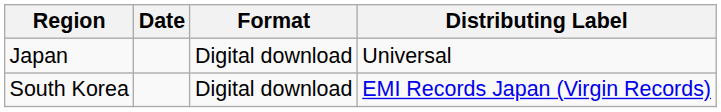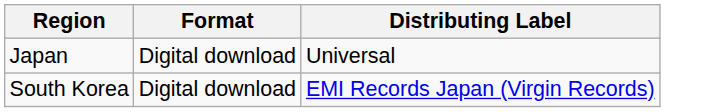- column: Date
